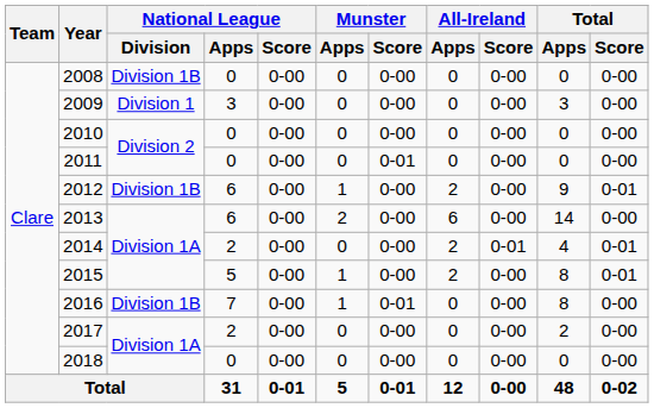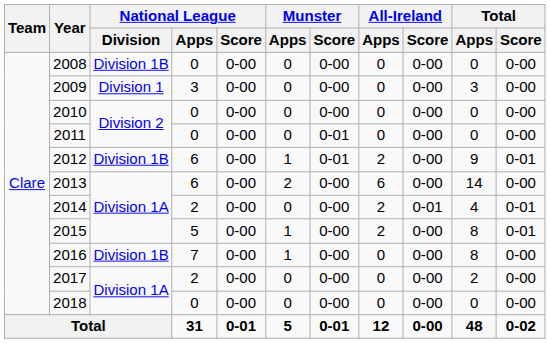2012 | Munster / Score: 0-00 -> 0-01
2016 | Munster / Score: 0-01 -> 0-00
